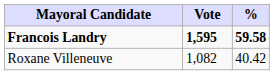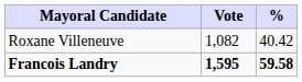rows swapped: Francois Landry <-> Roxane Villeneuve
